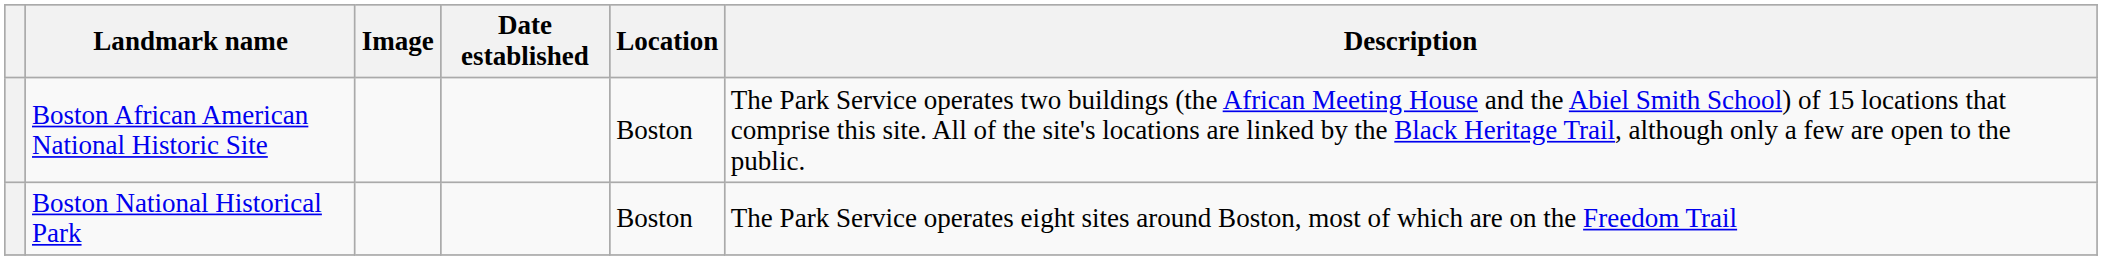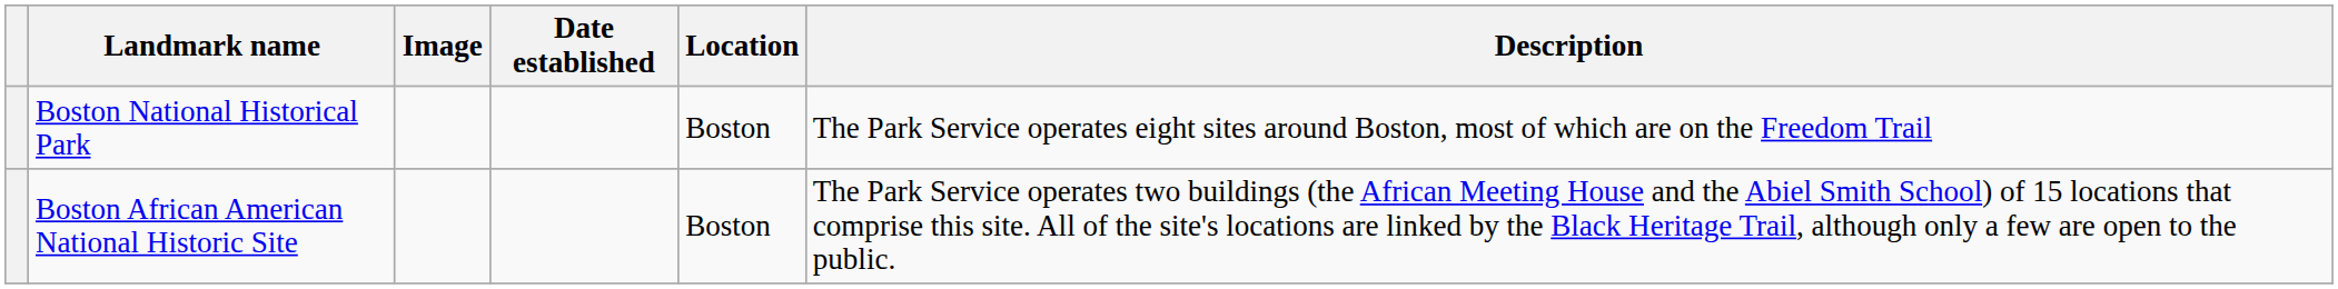rows swapped: Boston African American National Historic Site <-> Boston National Historical Park
